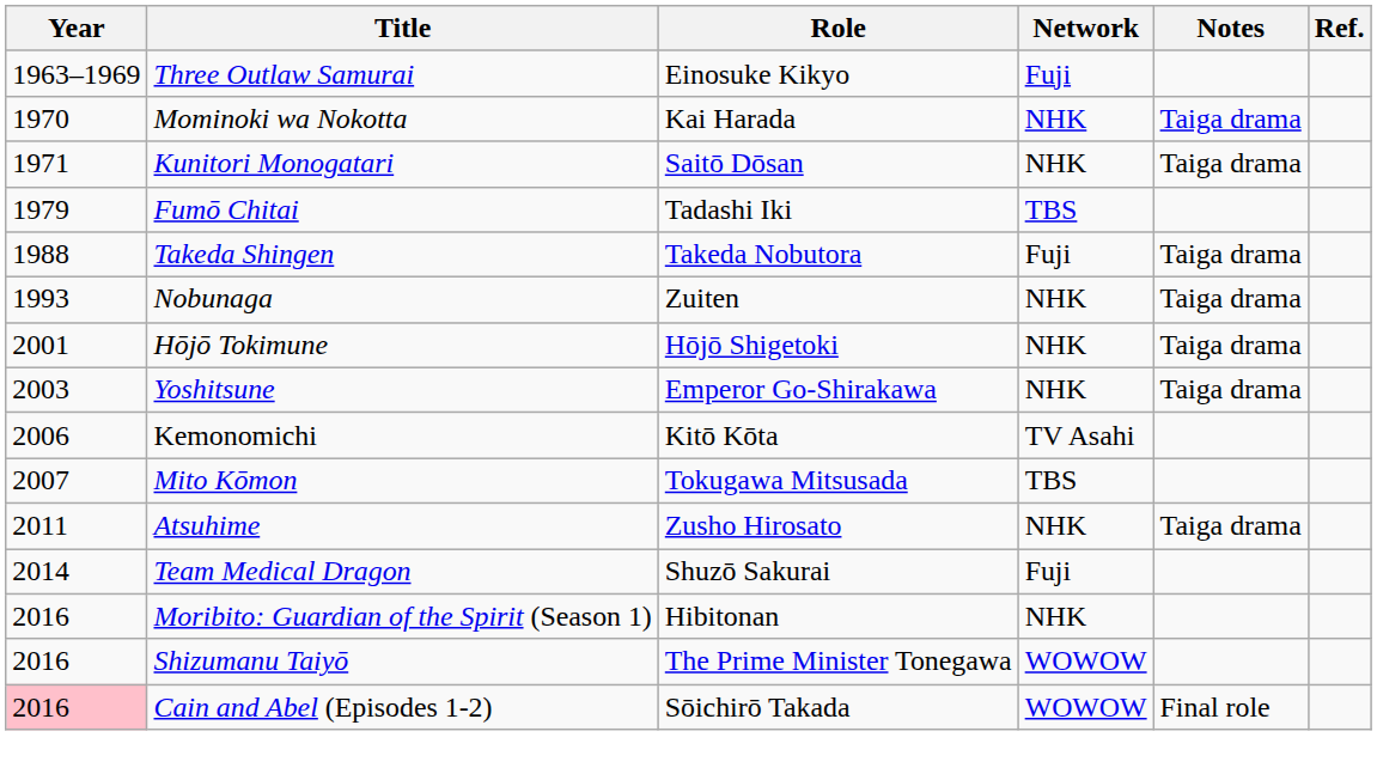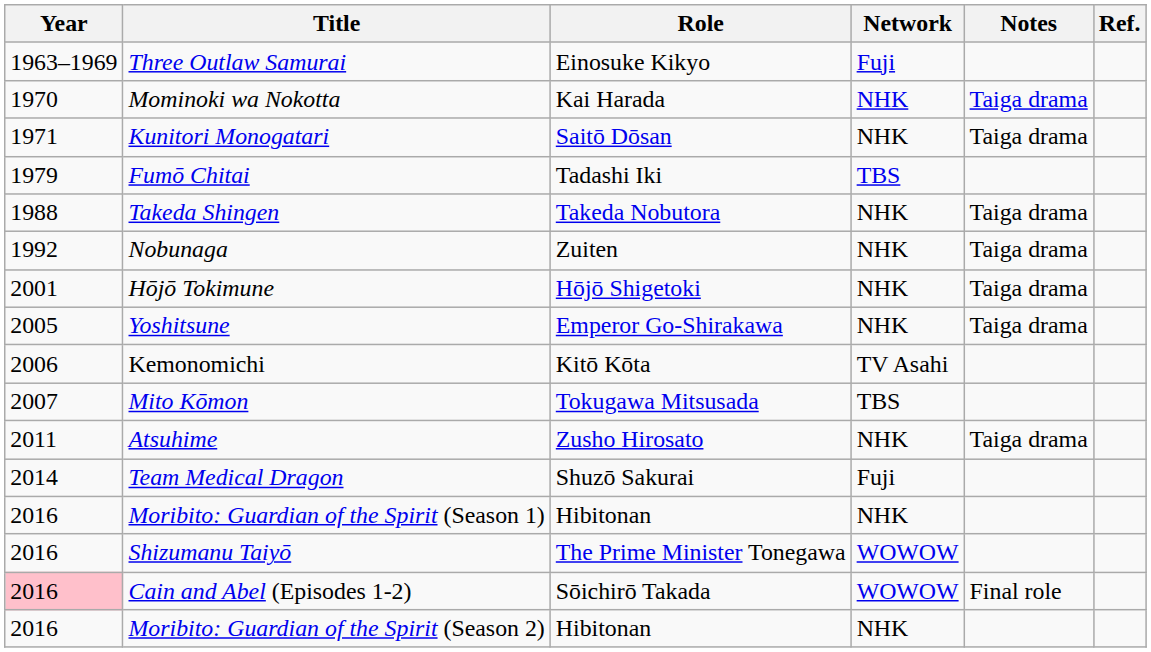Takeda Shingen | Network: Fuji -> NHK
Nobunaga | Year: 1993 -> 1992
Yoshitsune | Year: 2003 -> 2005
+ row: 2016 | Moribito: Guardian of the Spirit (Season 2) | Hibitonan | NHK
